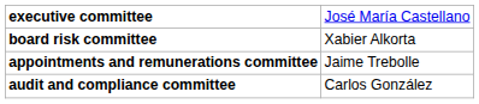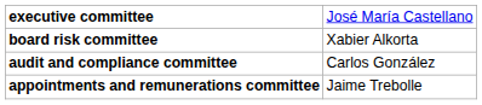rows swapped: appointments and remunerations committee <-> audit and compliance committee
